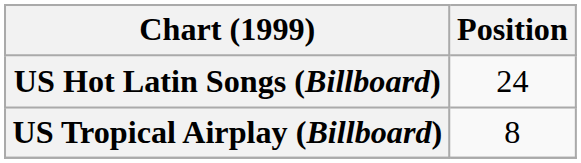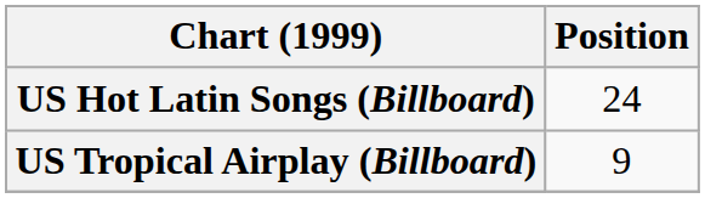US Tropical Airplay (Billboard) | Position: 8 -> 9
